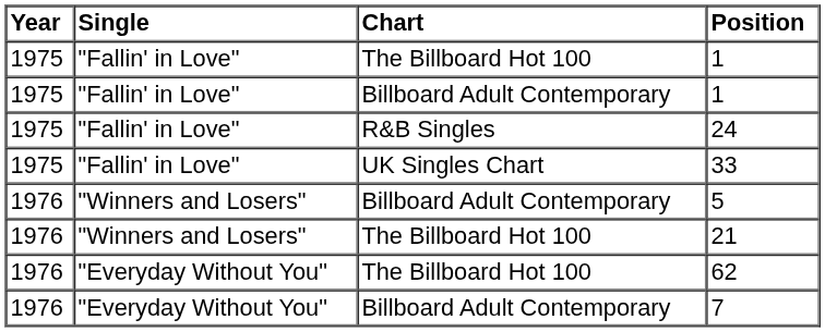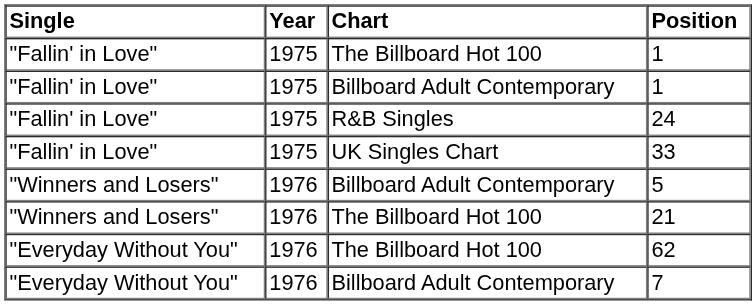columns swapped: Year <-> Single
